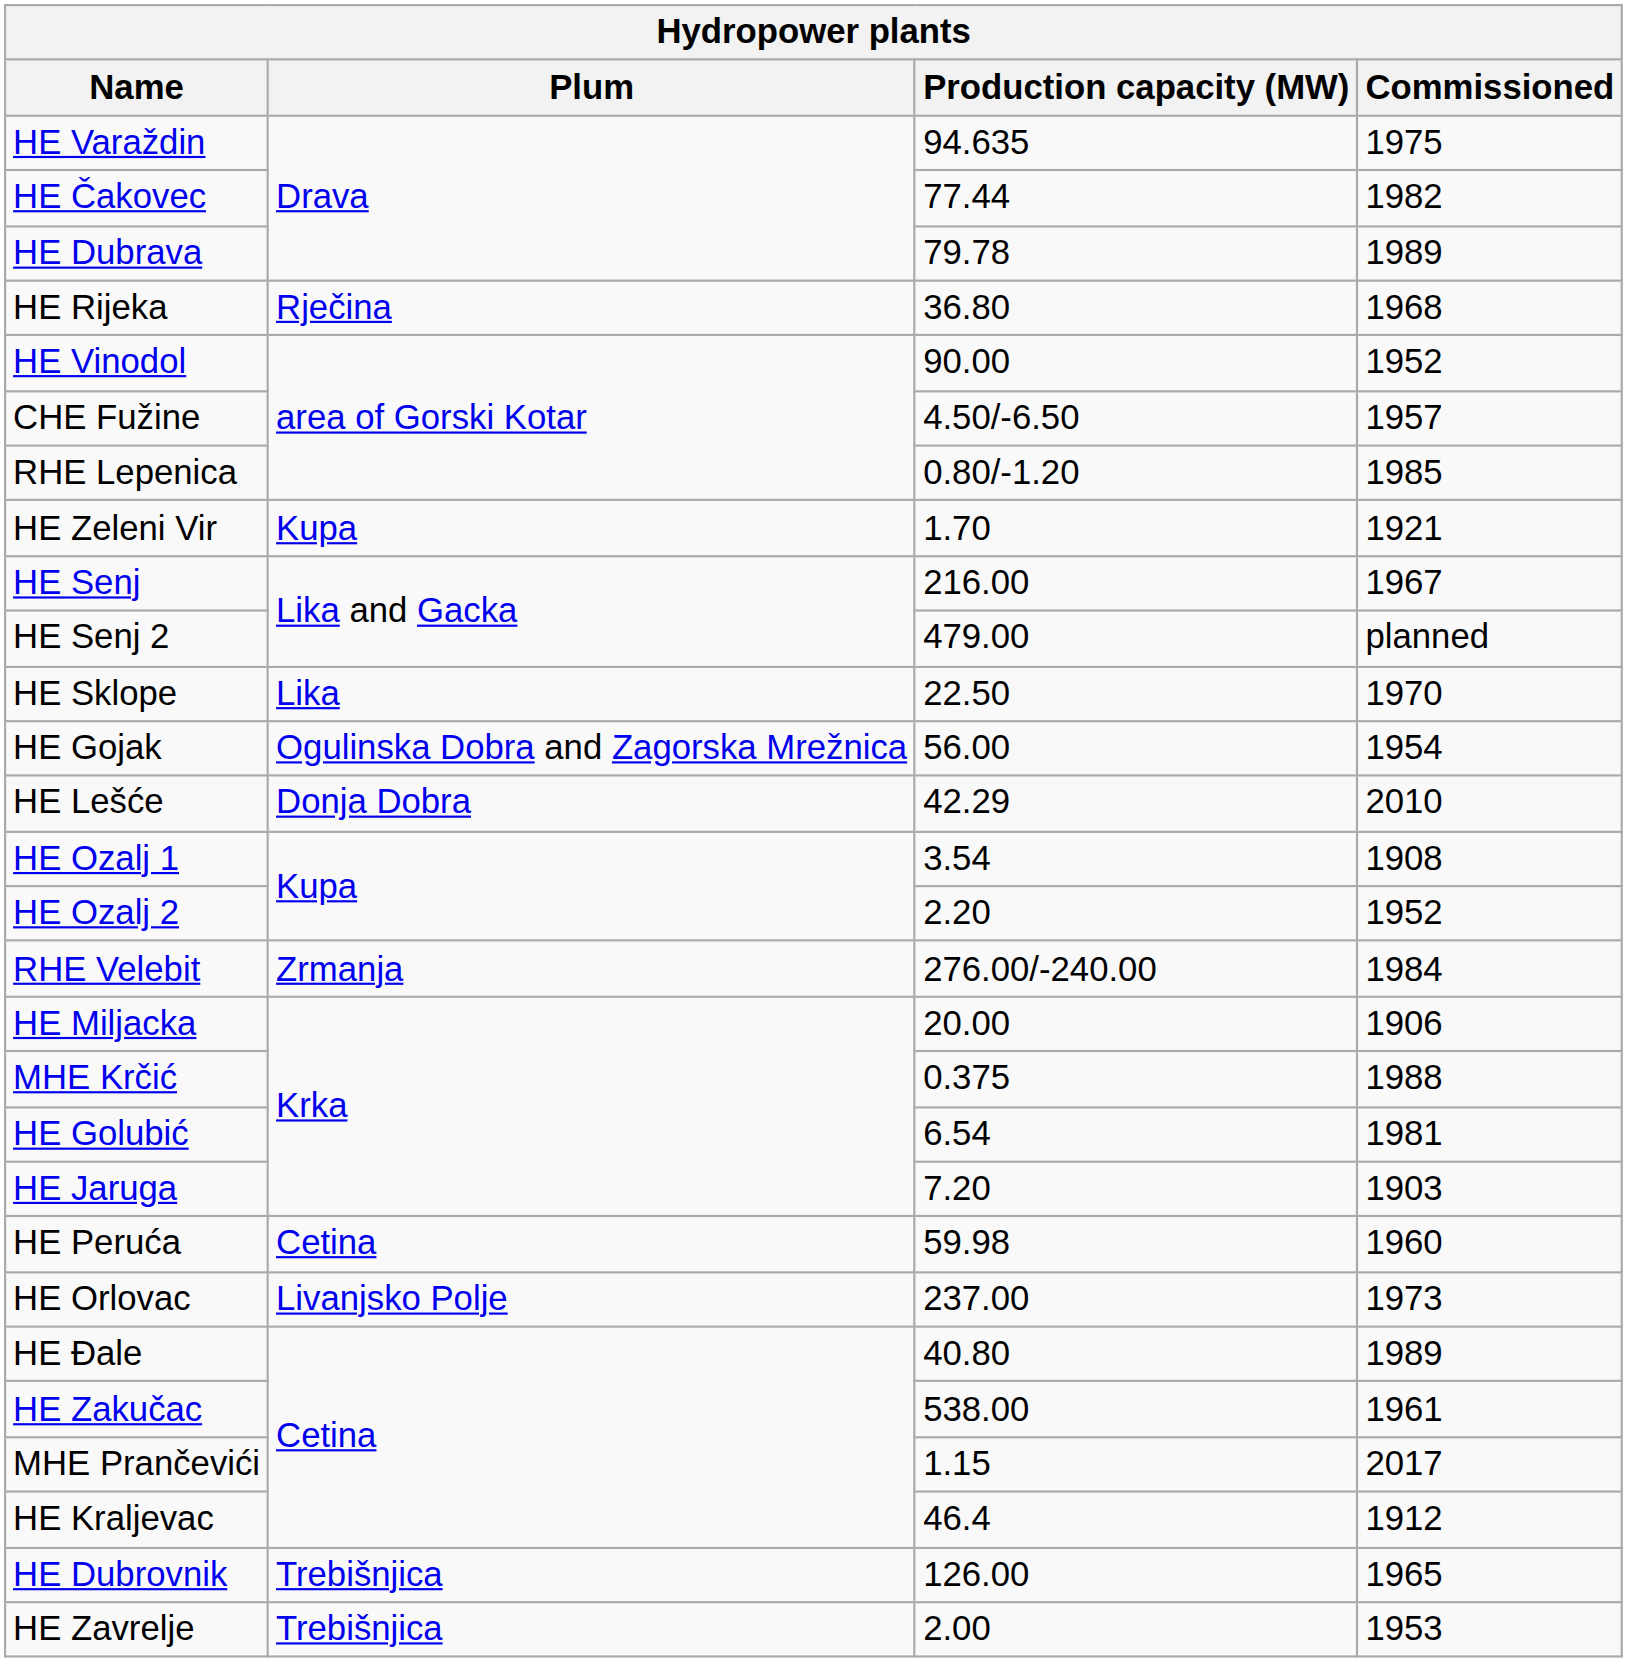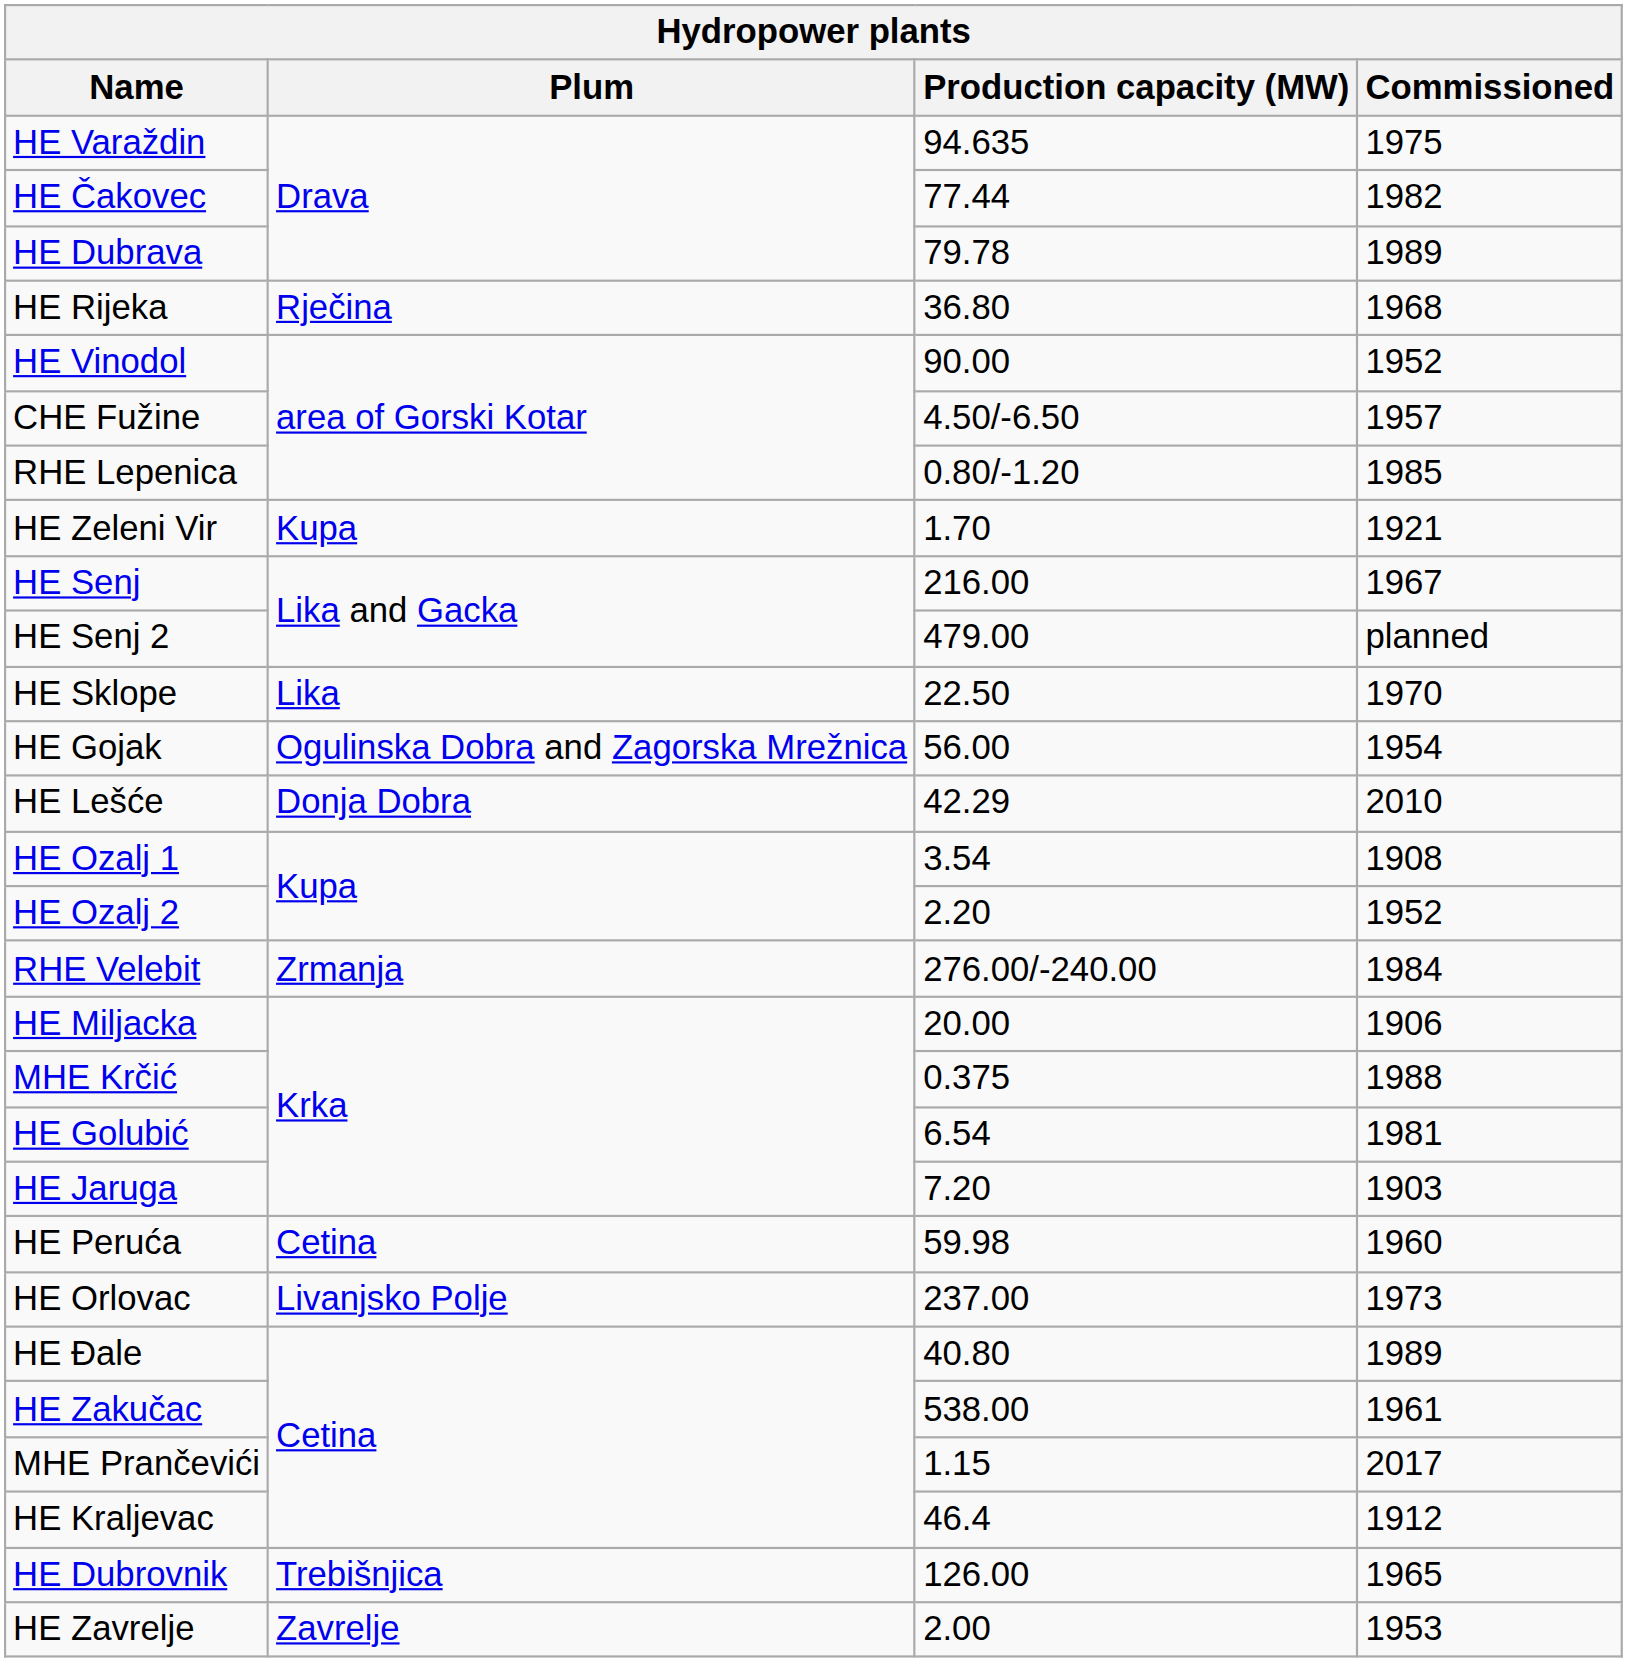HE Zavrelje | Plum: Trebišnjica -> Zavrelje
